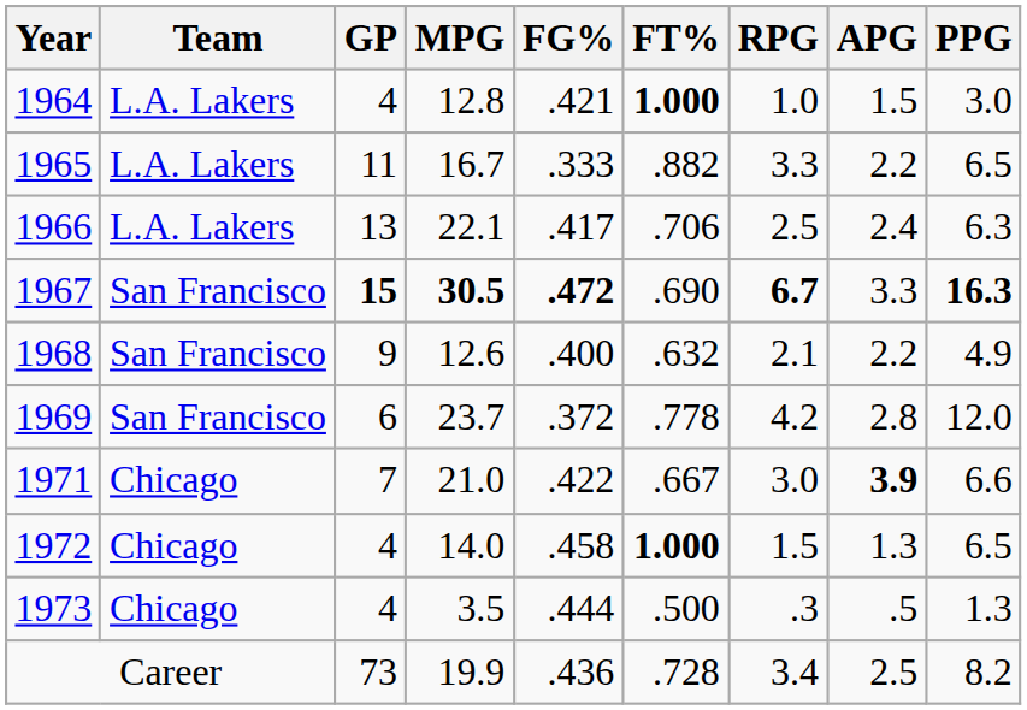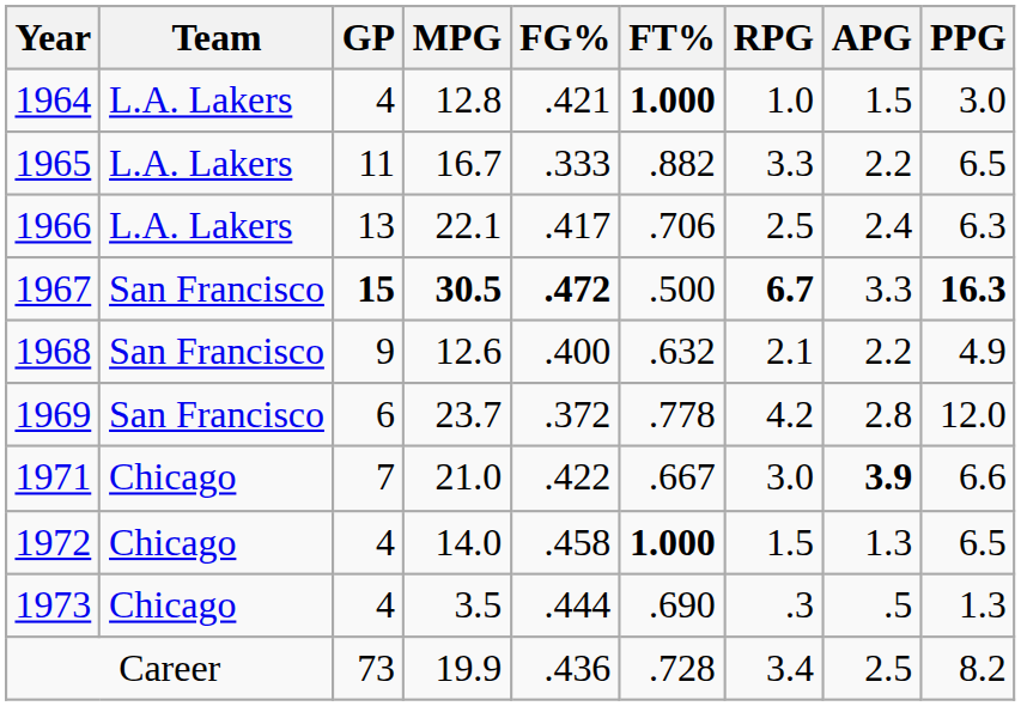1967 | FT%: .690 -> .500
1973 | FT%: .500 -> .690
